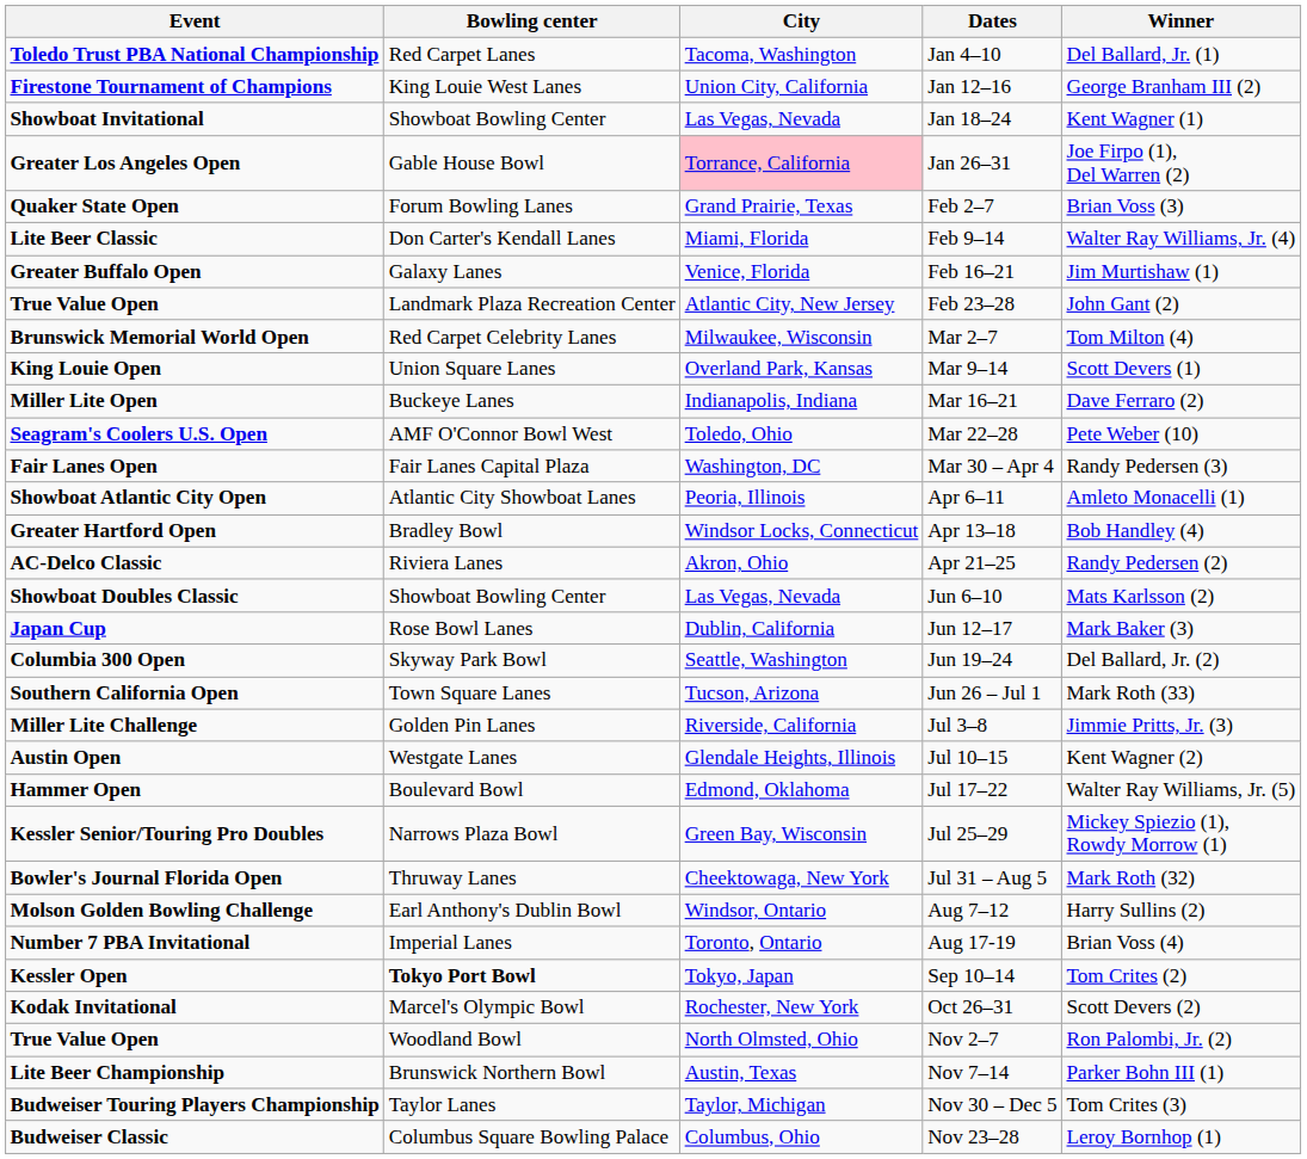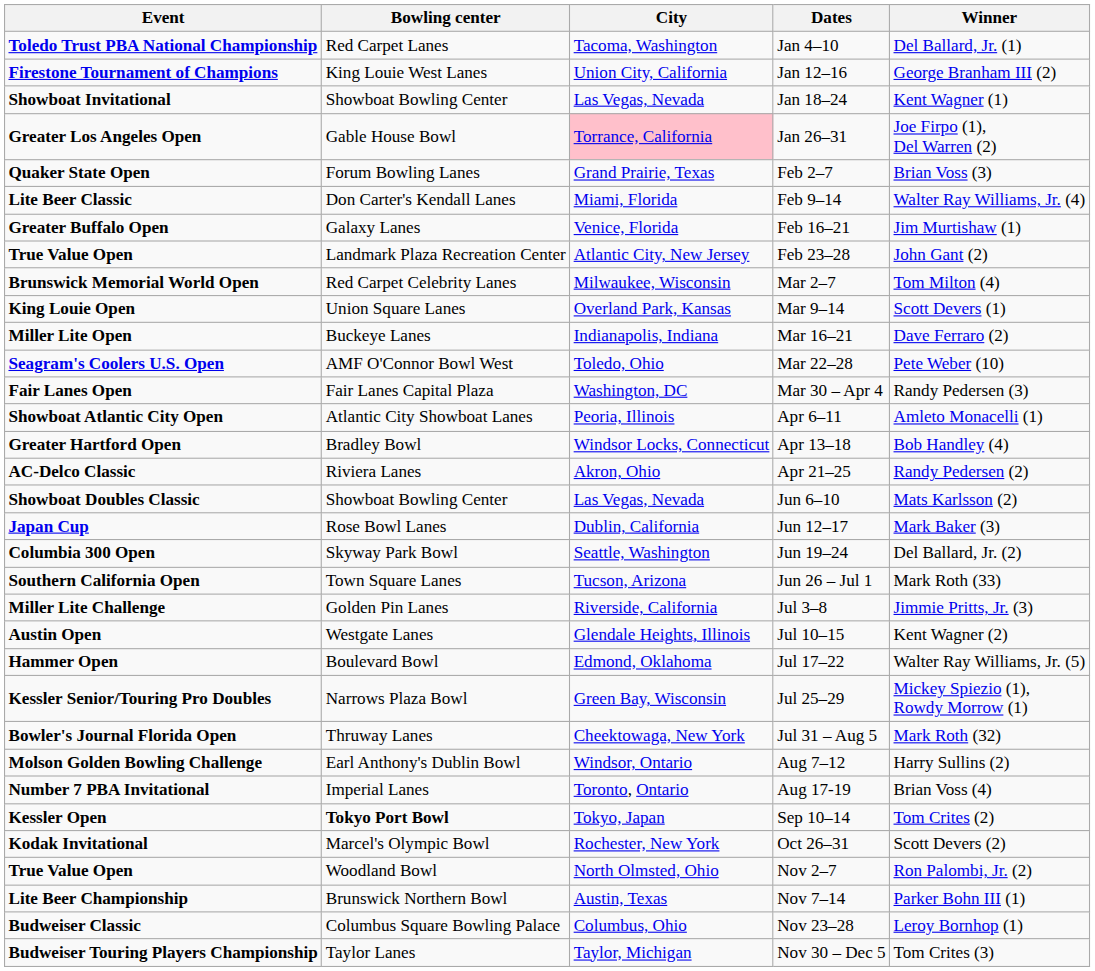rows swapped: Nov 23–28 <-> Nov 30 – Dec 5
